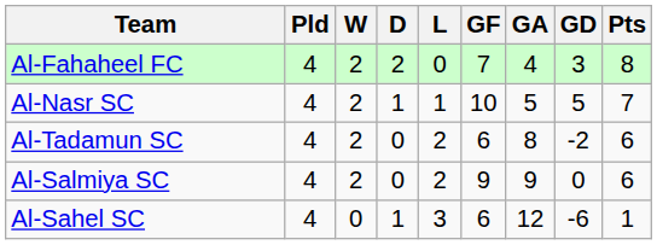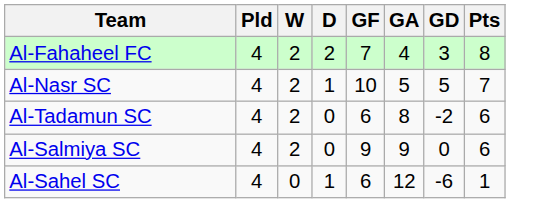- column: L | 0 | 1 | 2 | 2 | 3
